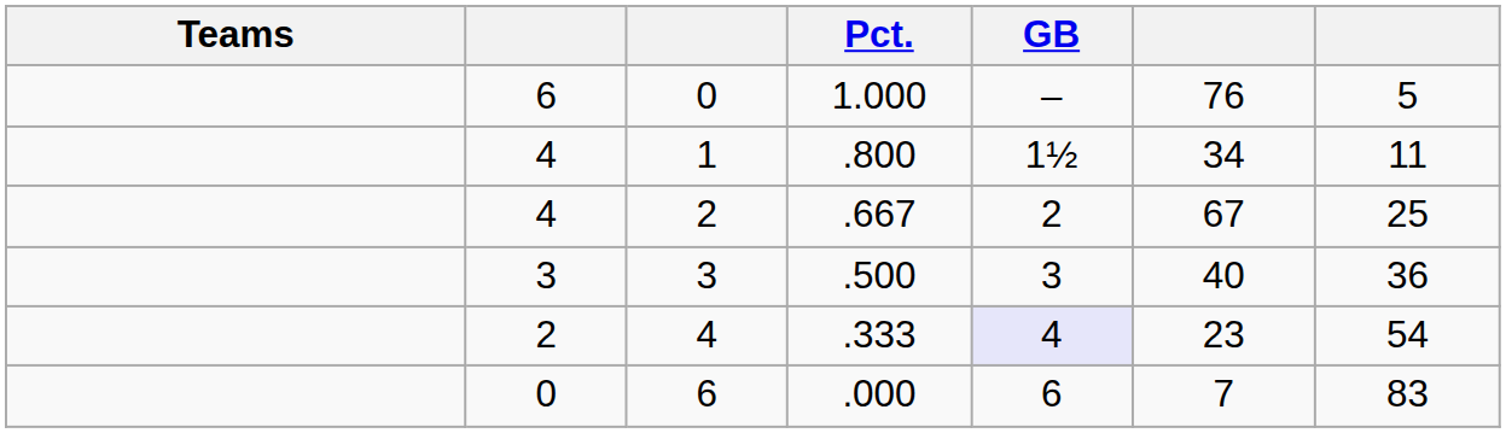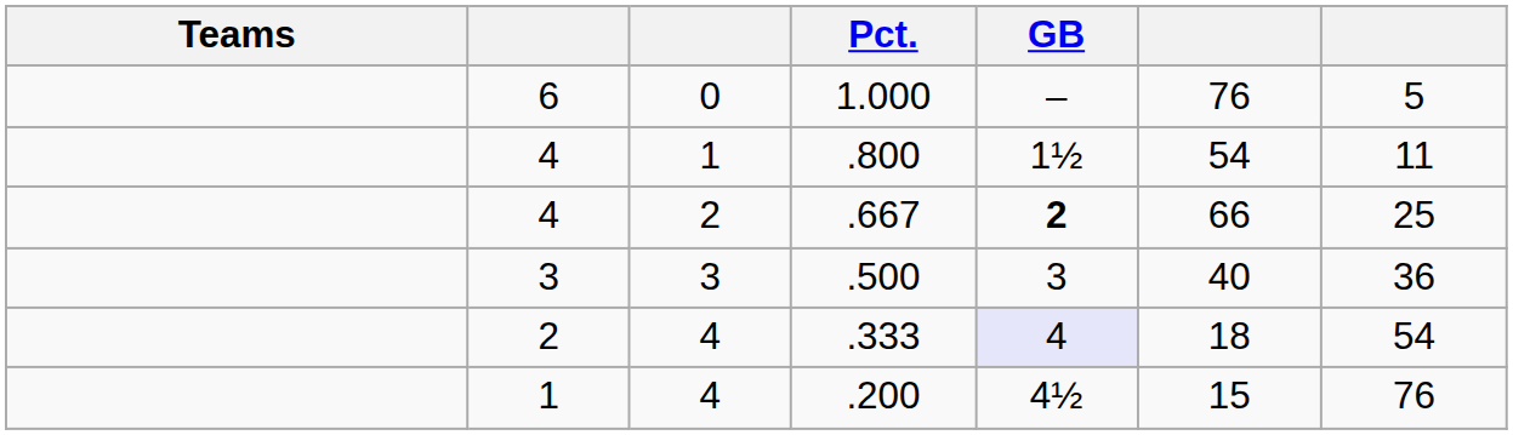.800 | column 6: 34 -> 54
.667 | GB: normal -> bold
.667 | column 6: 67 -> 66
.333 | column 6: 23 -> 18
+ row: 1 | 4 | .200 | 4½ | 15 | 76
- row: 0 | 6 | .000 | 6 | 7 | 83
